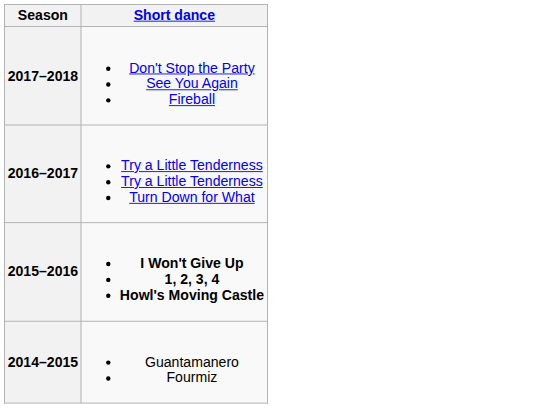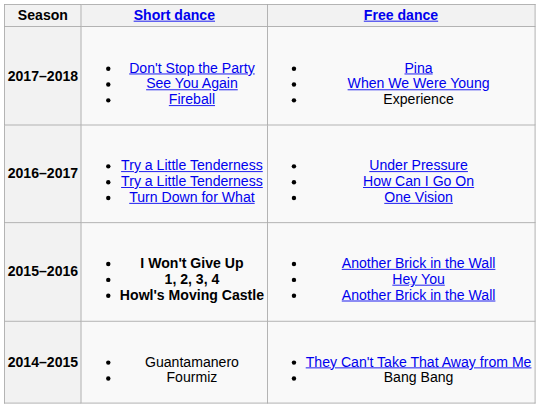+ column: Free dance | Pina When We Were Young Experience | Under Pressure How Can I Go On One Vision | Another Brick in the Wall Hey You Another Brick in the Wall | They Can't Take That Away from Me Bang Bang
